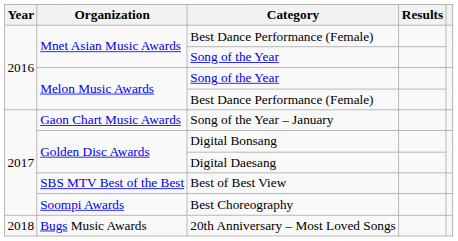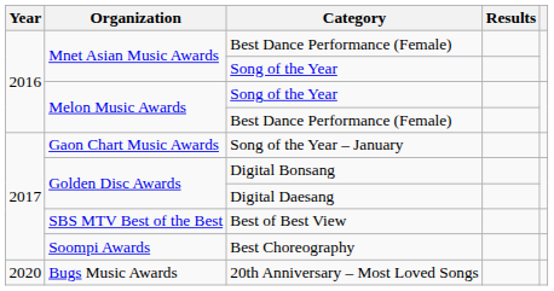20th Anniversary – Most Loved Songs | Year: 2018 -> 2020
